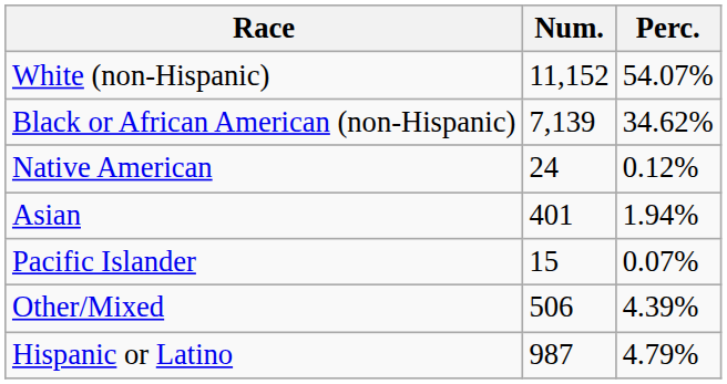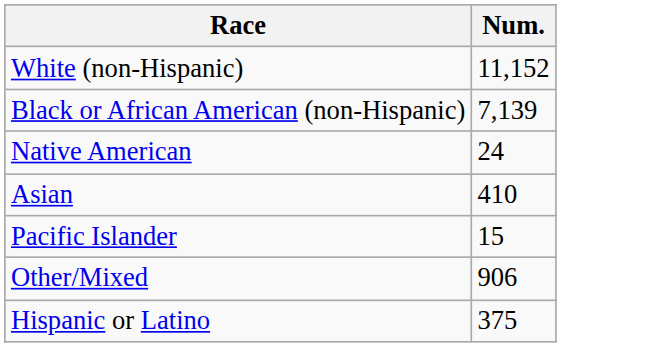- column: Perc. | 54.07% | 34.62% | 0.12% | 1.94% | 0.07% | 4.39% | 4.79%
Asian | Num.: 401 -> 410
Other/Mixed | Num.: 506 -> 906
Hispanic or Latino | Num.: 987 -> 375
